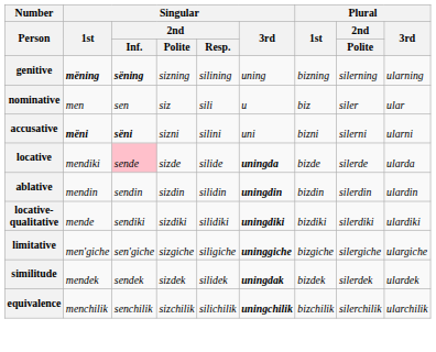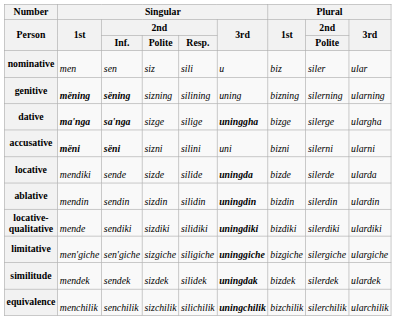rows swapped: nominative <-> genitive
+ row: dative | ma'nga | sa'nga | sizge | silige | uninggha | bizge | silerge | ulargha
locative | Singular / 2nd / Inf.: pink background -> no background
